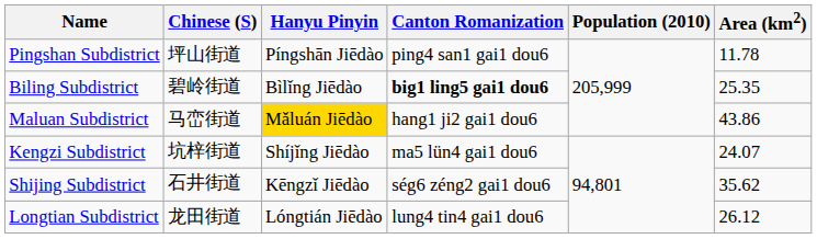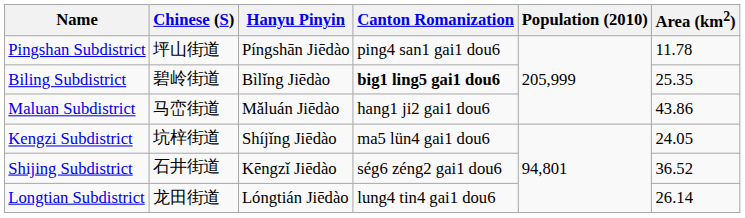Maluan Subdistrict | Hanyu Pinyin: gold background -> no background
Kengzi Subdistrict | Area (km2): 24.07 -> 24.05
Shijing Subdistrict | Area (km2): 35.62 -> 36.52
Longtian Subdistrict | Area (km2): 26.12 -> 26.14
